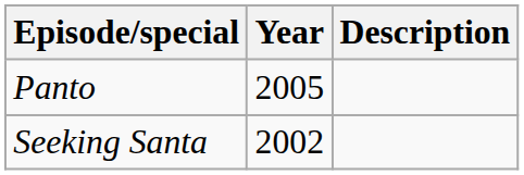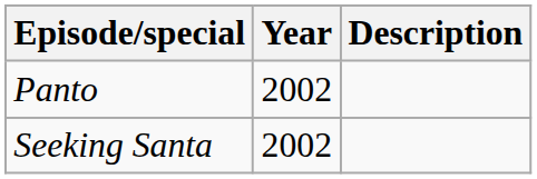Panto | Year: 2005 -> 2002
